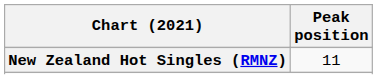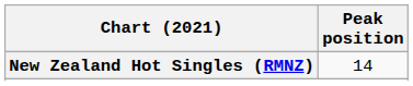New Zealand Hot Singles (RMNZ) | Peak position: 11 -> 14
